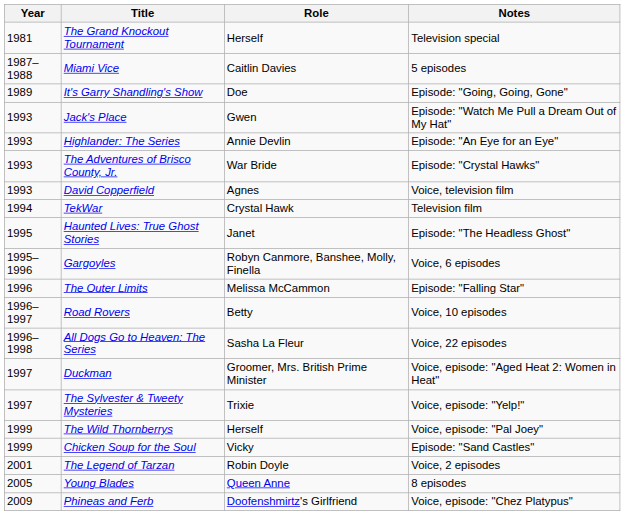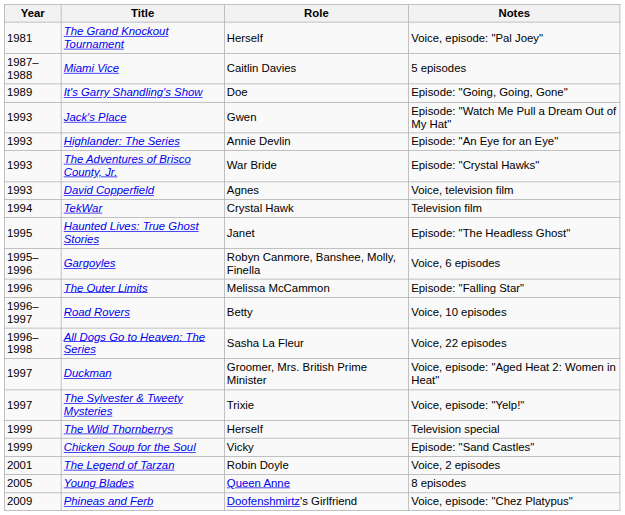The Grand Knockout Tournament | Notes: Television special -> Voice, episode: "Pal Joey"
The Wild Thornberrys | Notes: Voice, episode: "Pal Joey" -> Television special
